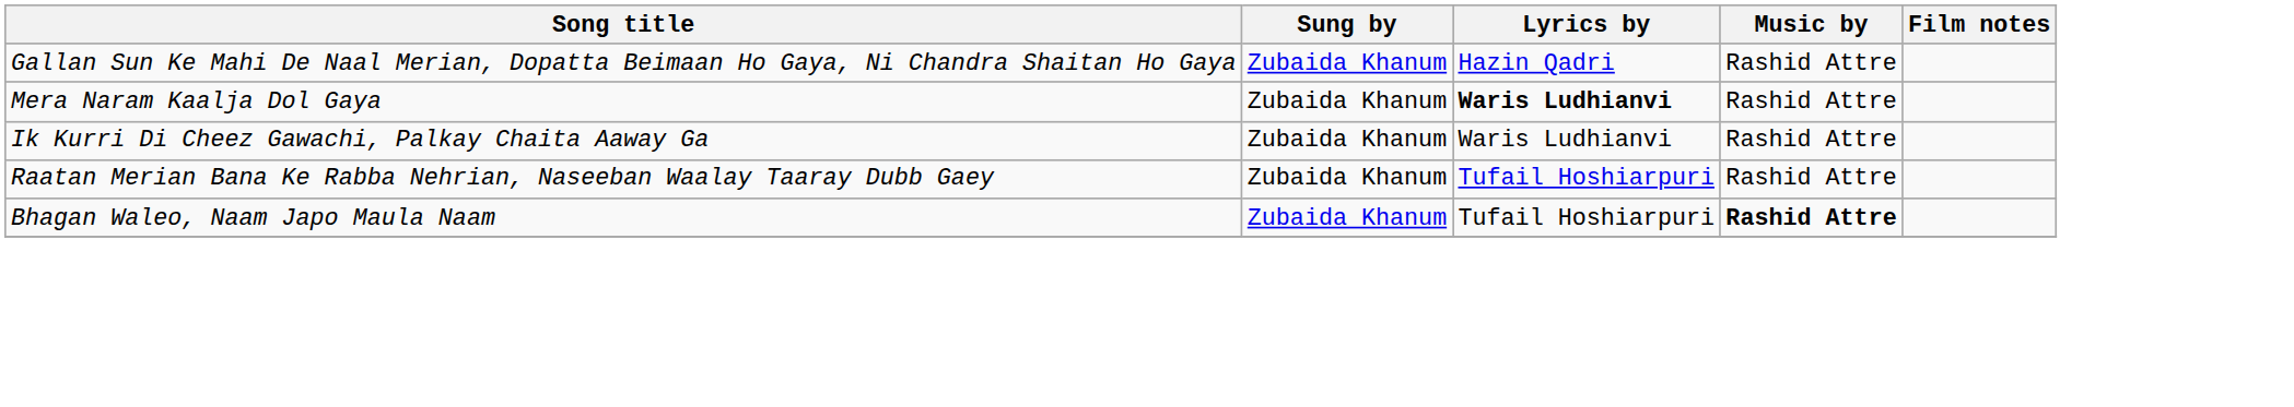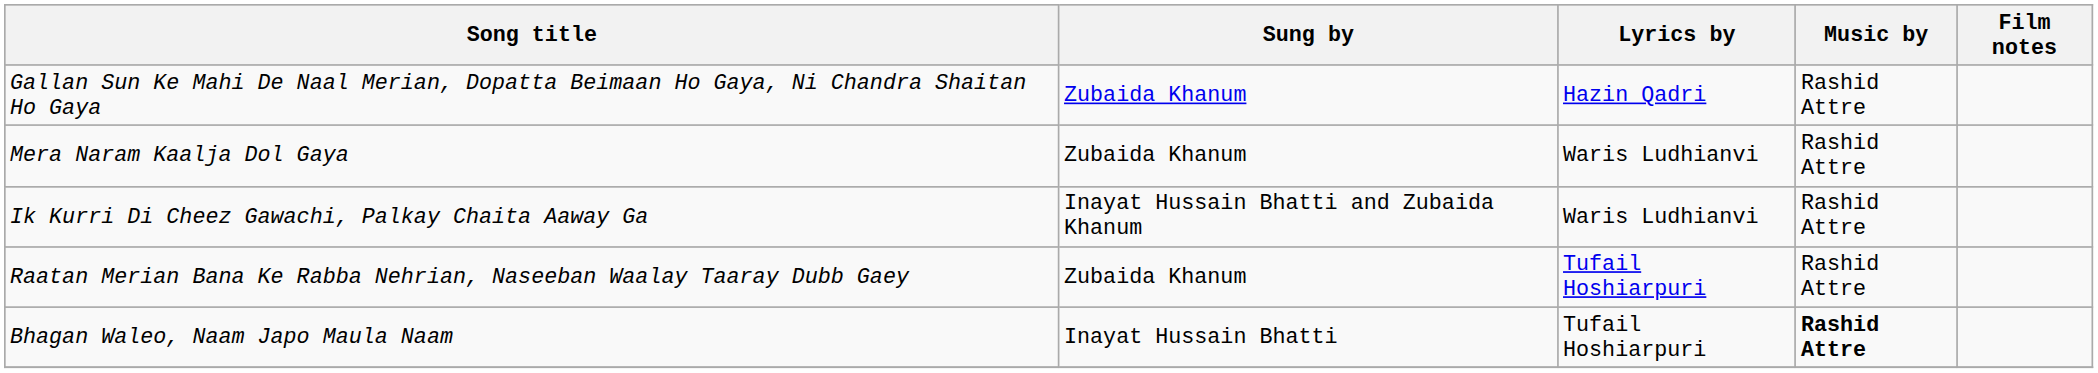Mera Naram Kaalja Dol Gaya | Lyrics by: bold -> normal
Ik Kurri Di Cheez Gawachi, Palkay Chaita Aaway Ga | Sung by: Zubaida Khanum -> Inayat Hussain Bhatti and Zubaida Khanum
Bhagan Waleo, Naam Japo Maula Naam | Sung by: Zubaida Khanum -> Inayat Hussain Bhatti
